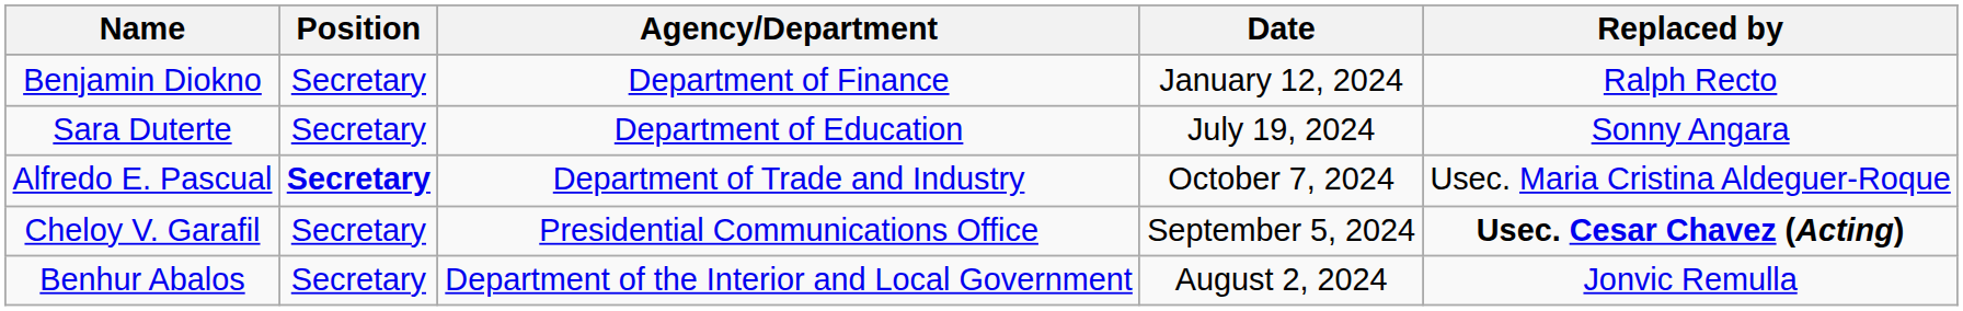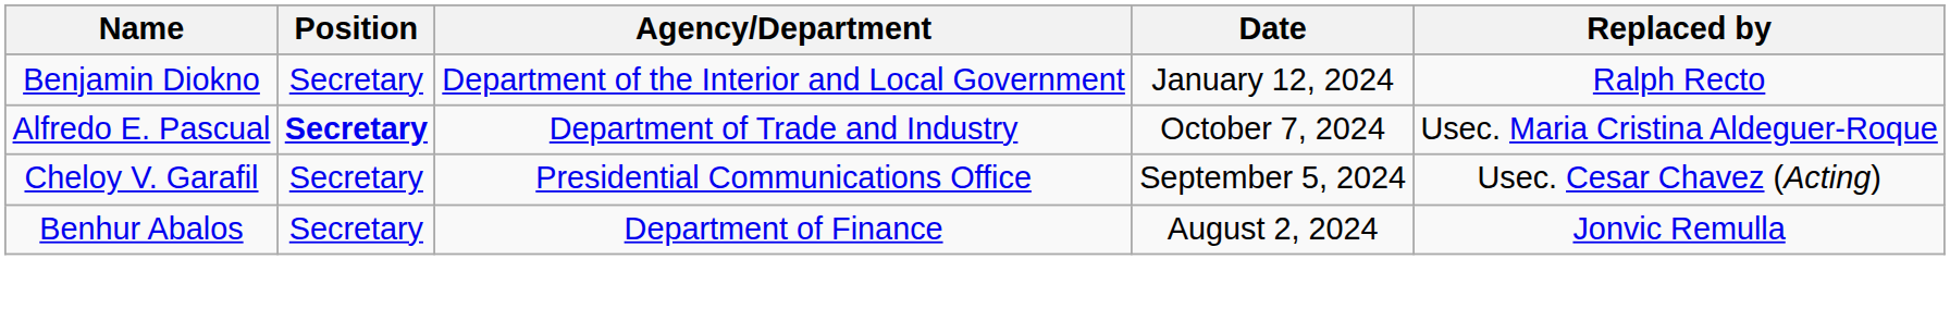Benjamin Diokno | Agency/Department: Department of Finance -> Department of the Interior and Local Government
- row: Sara Duterte | Secretary | Department of Education | July 19, 2024 | Sonny Angara
Cheloy V. Garafil | Replaced by: bold -> normal
Benhur Abalos | Agency/Department: Department of the Interior and Local Government -> Department of Finance
